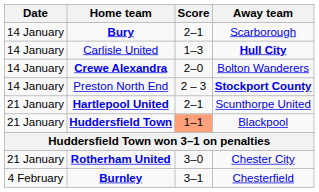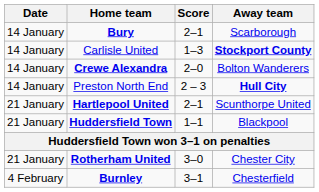Carlisle United | Away team: Hull City -> Stockport County
Preston North End | Away team: Stockport County -> Hull City
Huddersfield Town | Score: lightsalmon background -> no background
